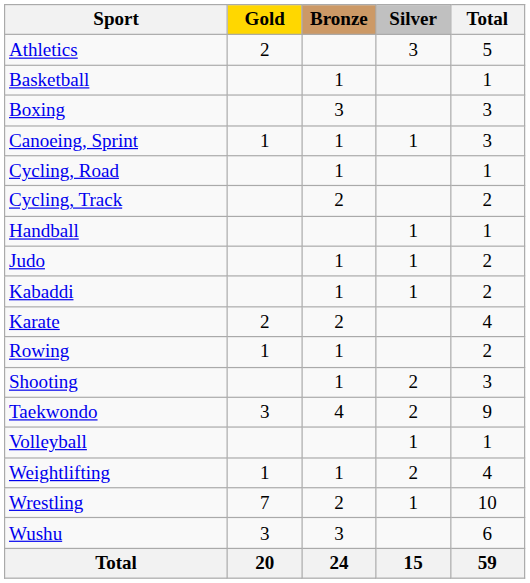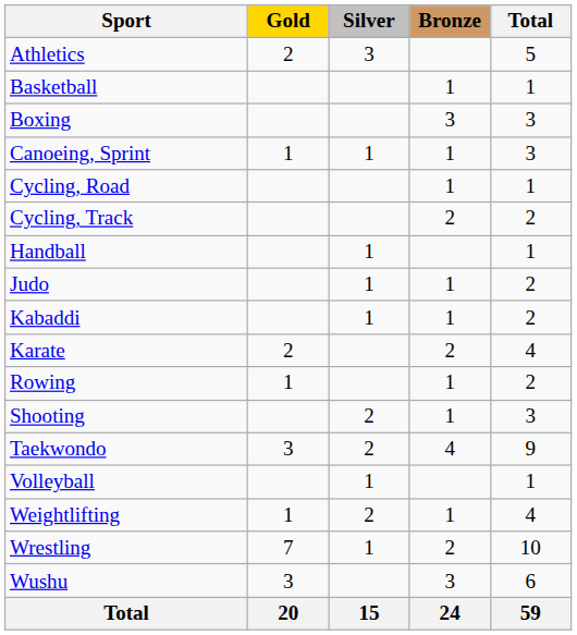columns swapped: Silver <-> Bronze
